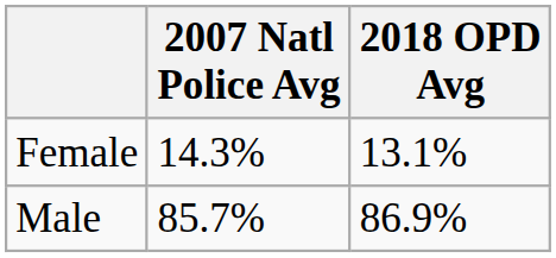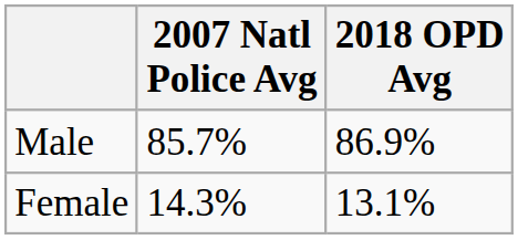rows swapped: Female <-> Male
